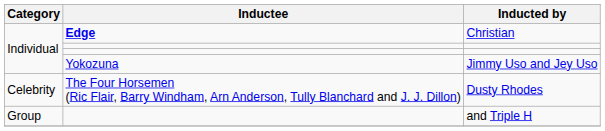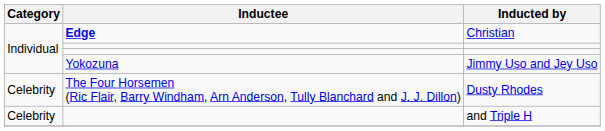and Triple H | Category: Group -> Celebrity
